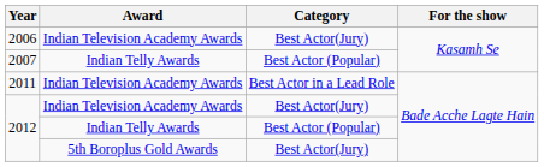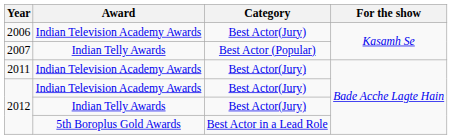2011 | Category: Best Actor in a Lead Role -> Best Actor(Jury)
2012 / Indian Telly Awards | Category: Best Actor (Popular) -> Best Actor(Jury)
2012 / 5th Boroplus Gold Awards | Category: Best Actor(Jury) -> Best Actor in a Lead Role
